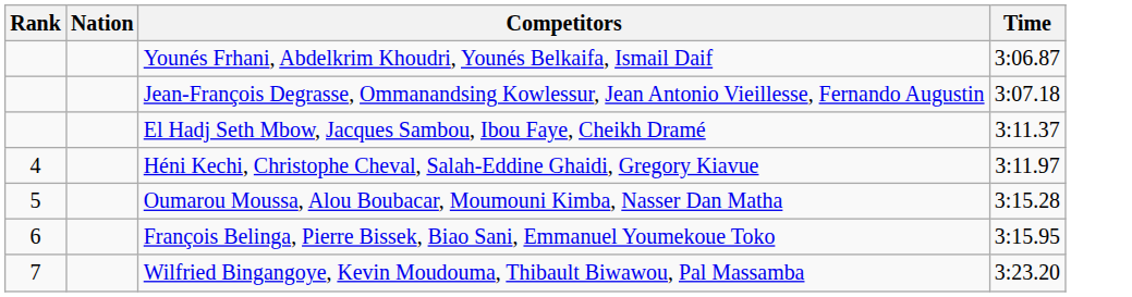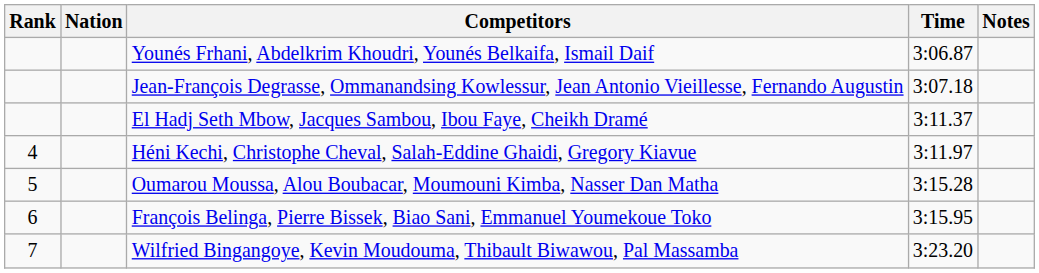+ column: Notes
